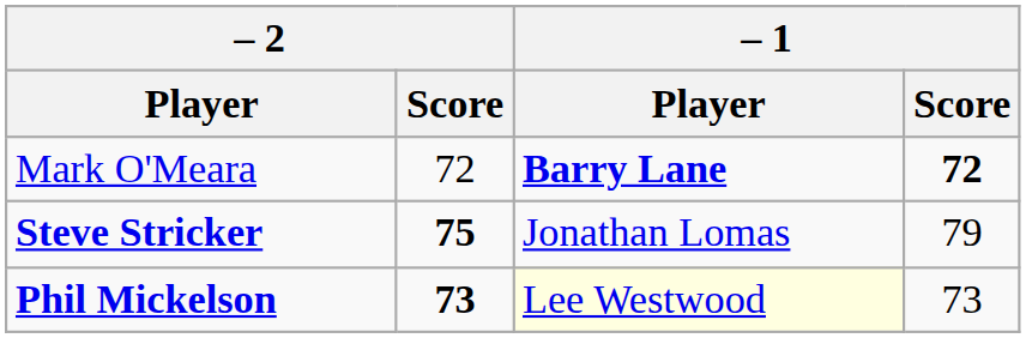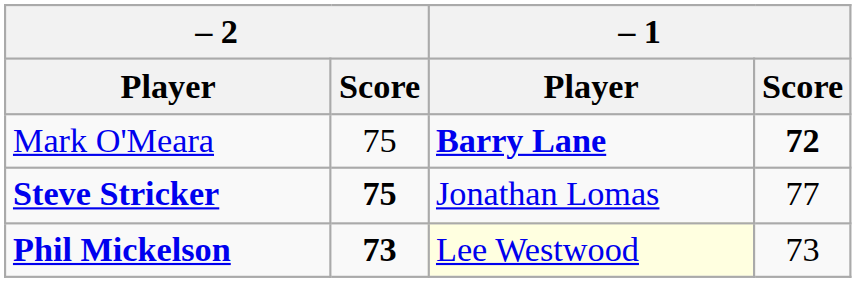Mark O'Meara | – 2 / Score: 72 -> 75
Steve Stricker | – 1 / Score: 79 -> 77
